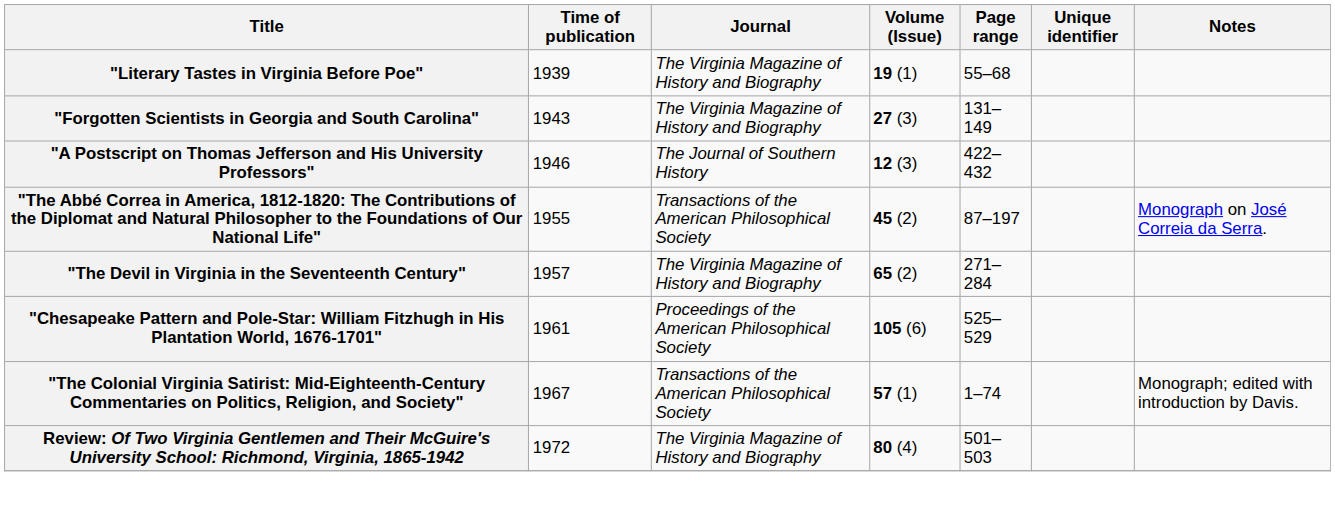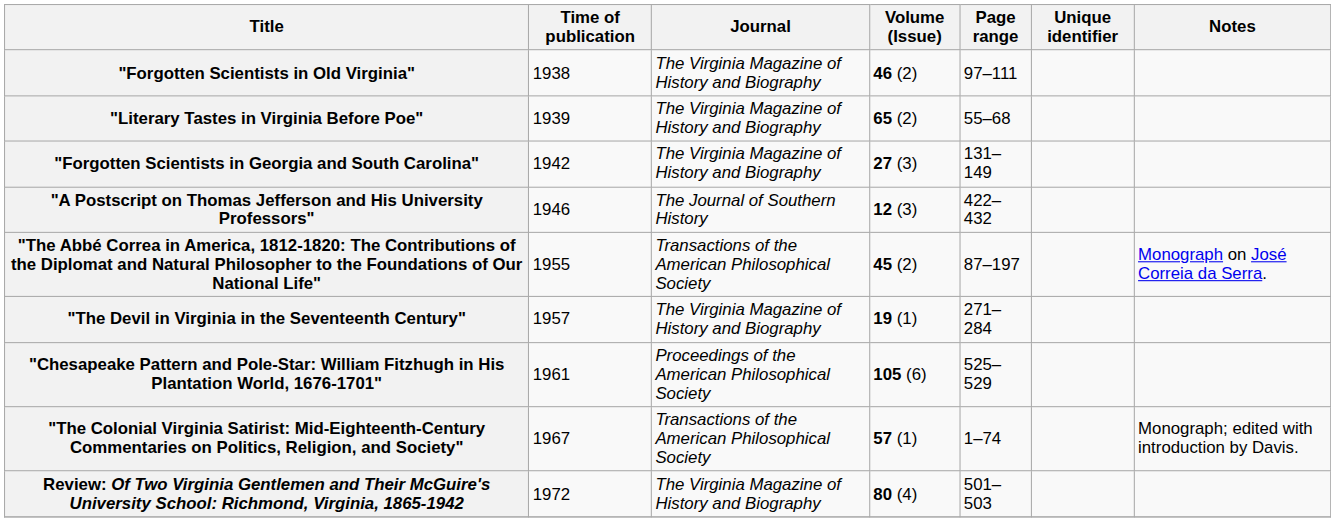+ row: "Forgotten Scientists in Old Virginia" | 1938 | The Virginia Magazine of History and Biography | 46 (2) | 97–111
"Literary Tastes in Virginia Before Poe" | Volume (Issue): 19 (1) -> 65 (2)
"Forgotten Scientists in Georgia and South Carolina" | Time of publication: 1943 -> 1942
"The Devil in Virginia in the Seventeenth Century" | Volume (Issue): 65 (2) -> 19 (1)
